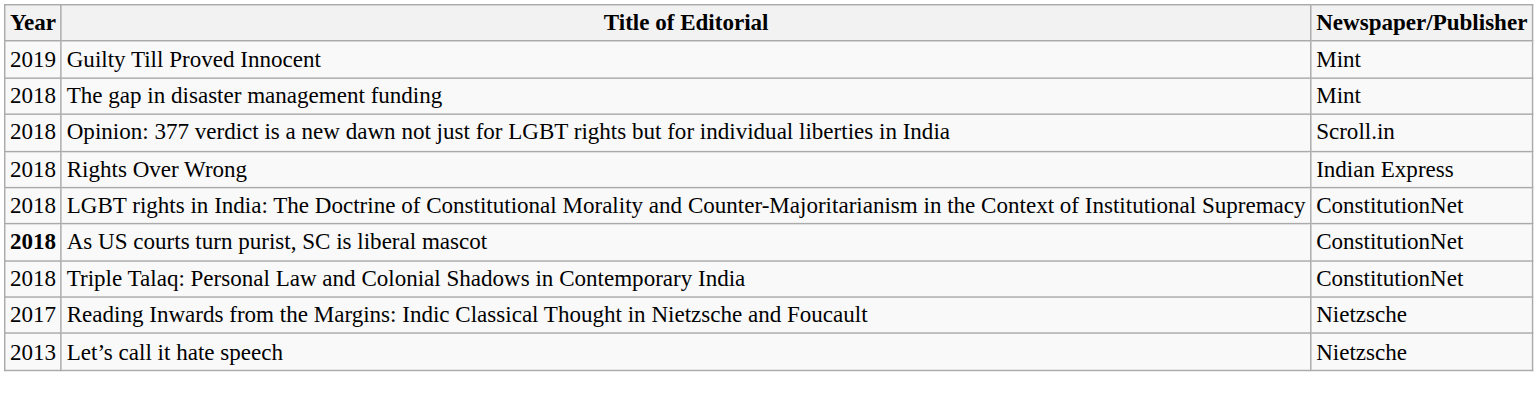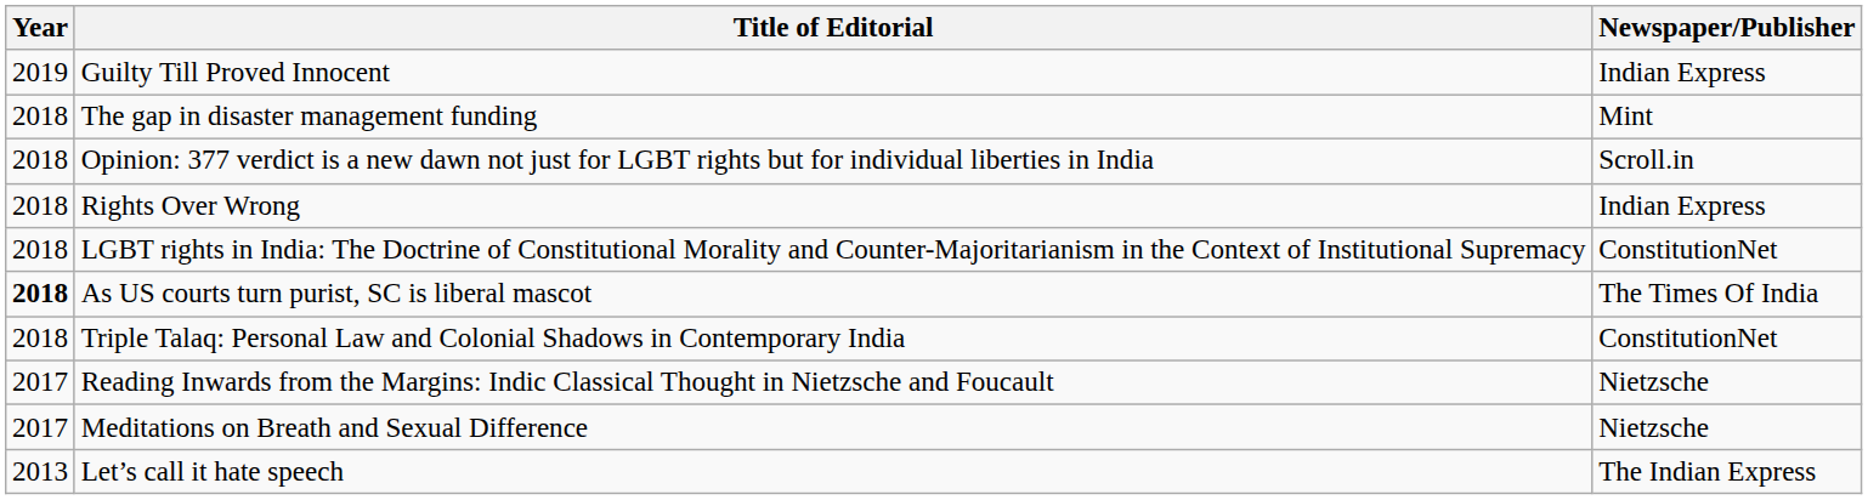Guilty Till Proved Innocent | Newspaper/Publisher: Mint -> Indian Express
As US courts turn purist, SC is liberal mascot | Newspaper/Publisher: ConstitutionNet -> The Times Of India
+ row: 2017 | Meditations on Breath and Sexual Difference | Nietzsche
Let’s call it hate speech | Newspaper/Publisher: Nietzsche -> The Indian Express
